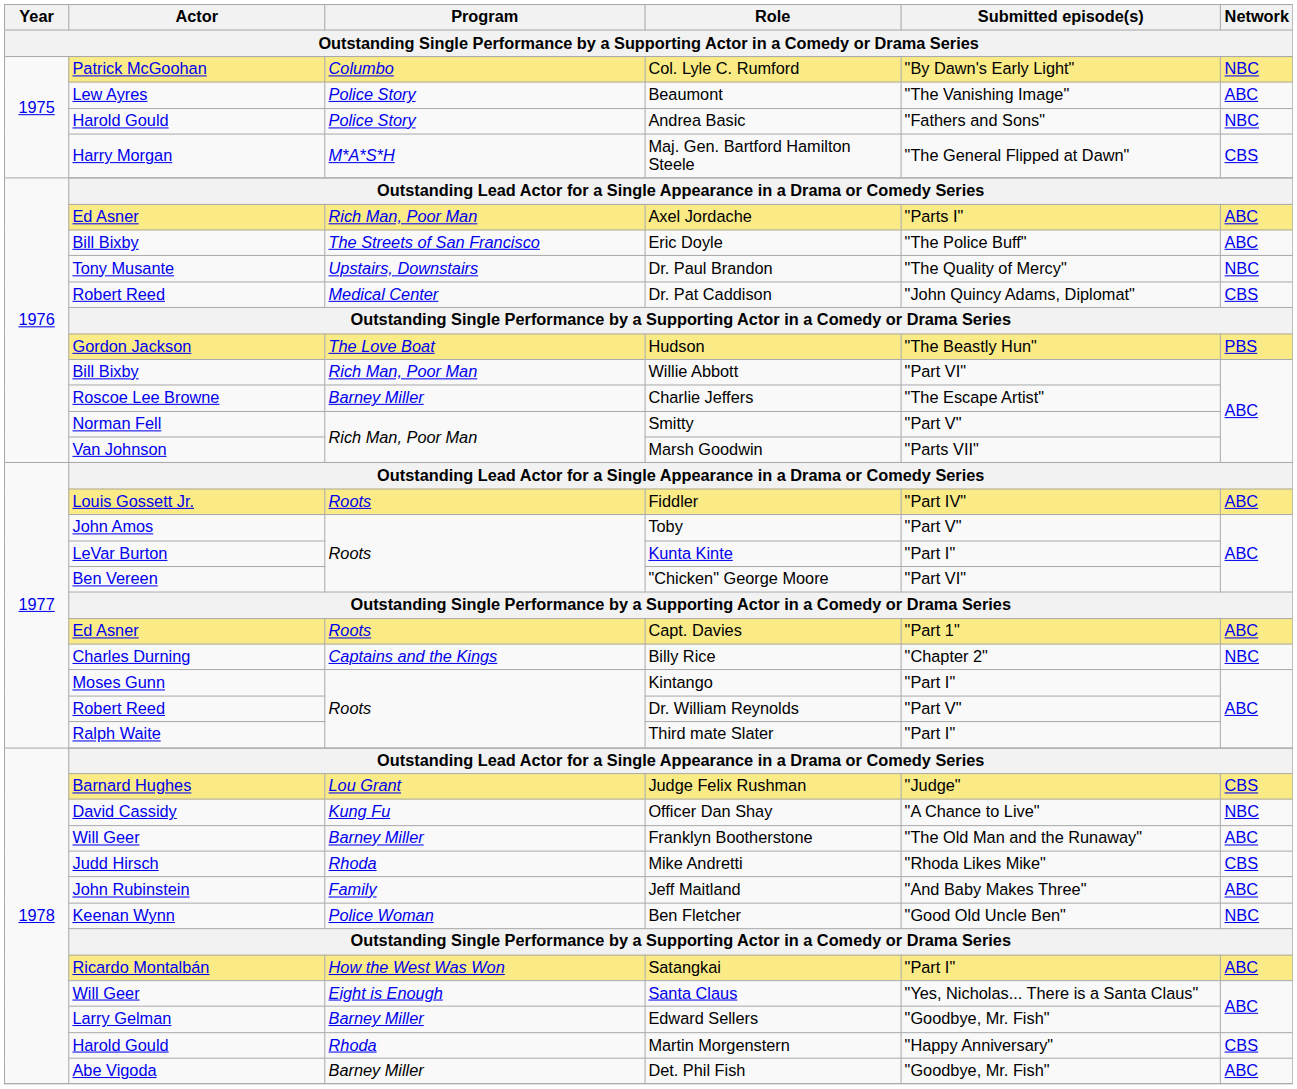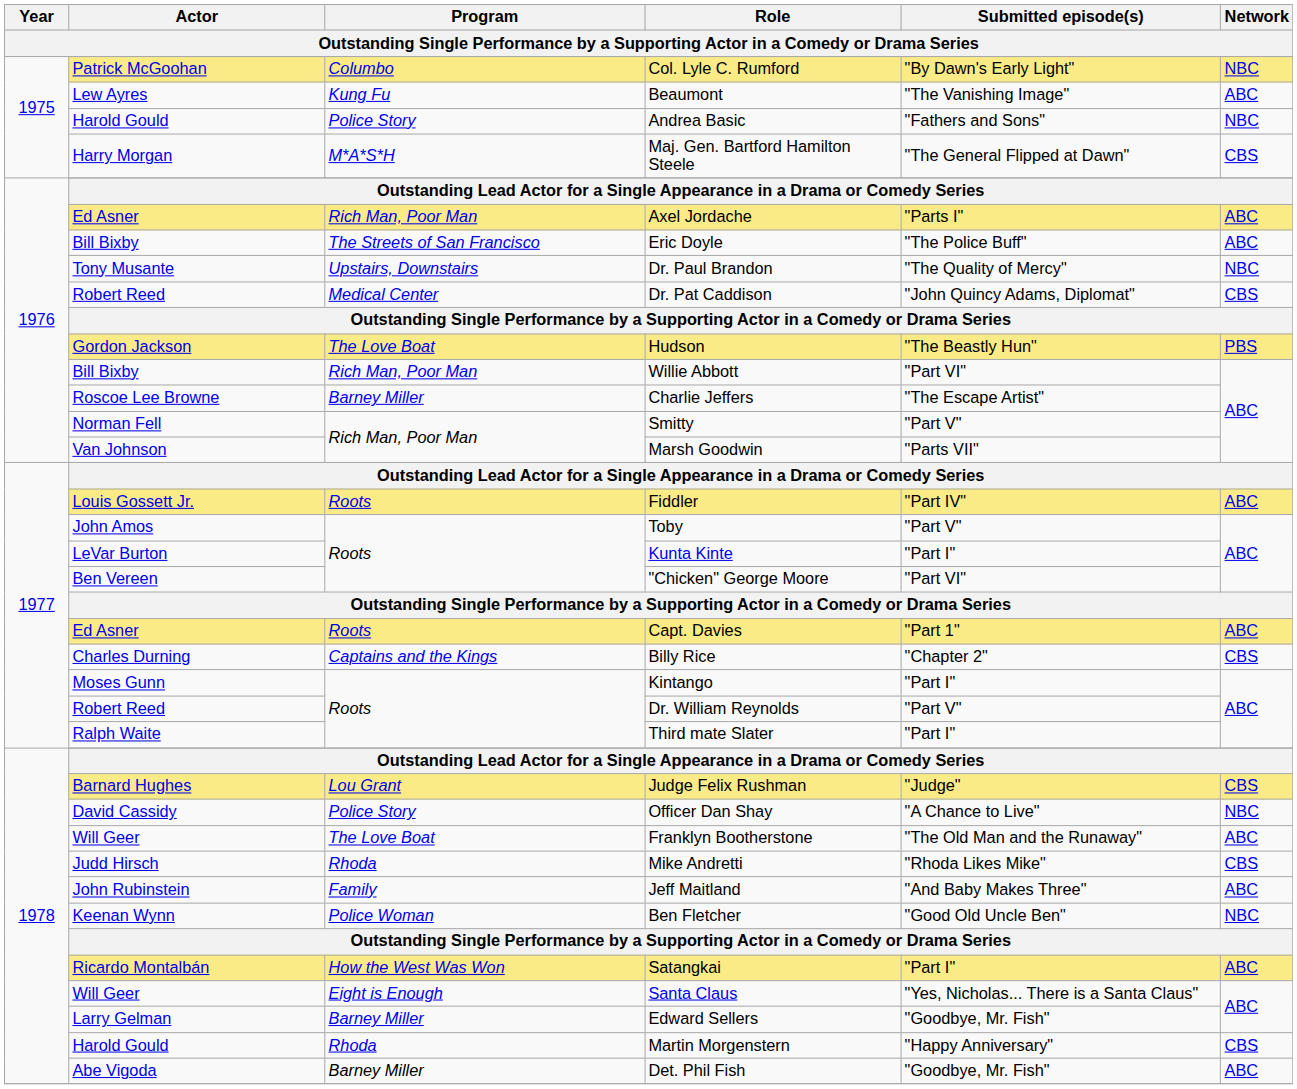Beaumont | Program: Police Story -> Kung Fu
Billy Rice | Network: NBC -> CBS
Officer Dan Shay | Program: Kung Fu -> Police Story
Franklyn Bootherstone | Program: Barney Miller -> The Love Boat
